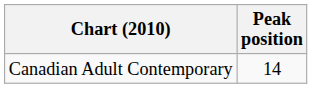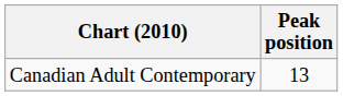Canadian Adult Contemporary | Peak position: 14 -> 13
